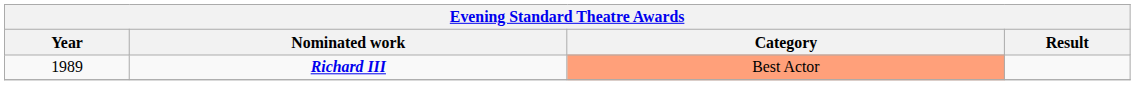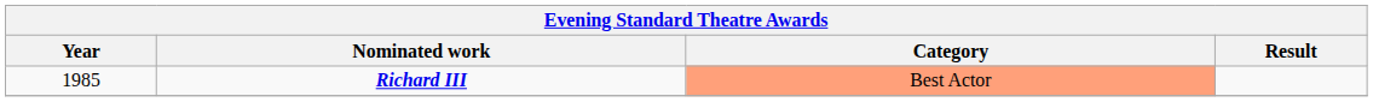Richard III | Year: 1989 -> 1985
